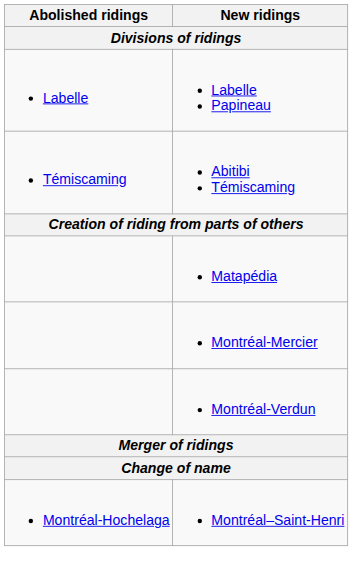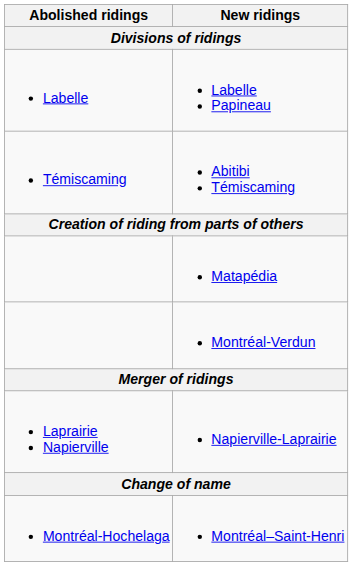- row: Montréal-Mercier
+ row: Laprairie Napierville | Napierville-Laprairie
